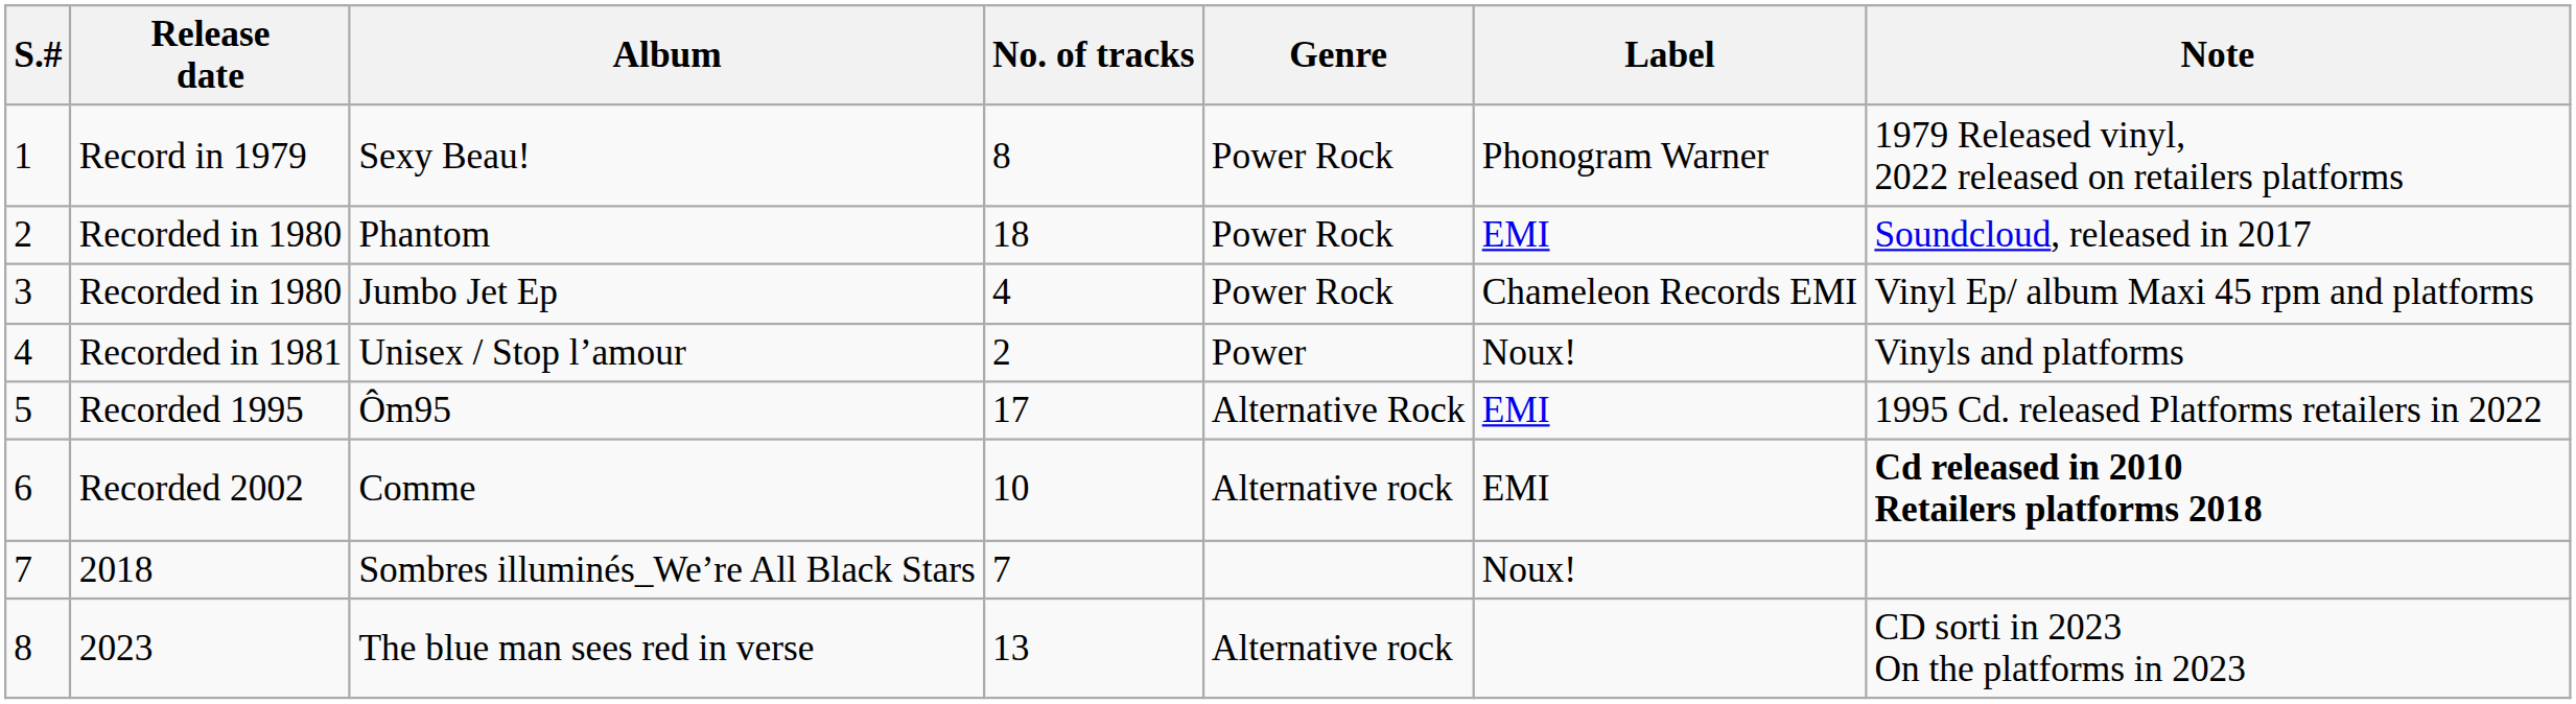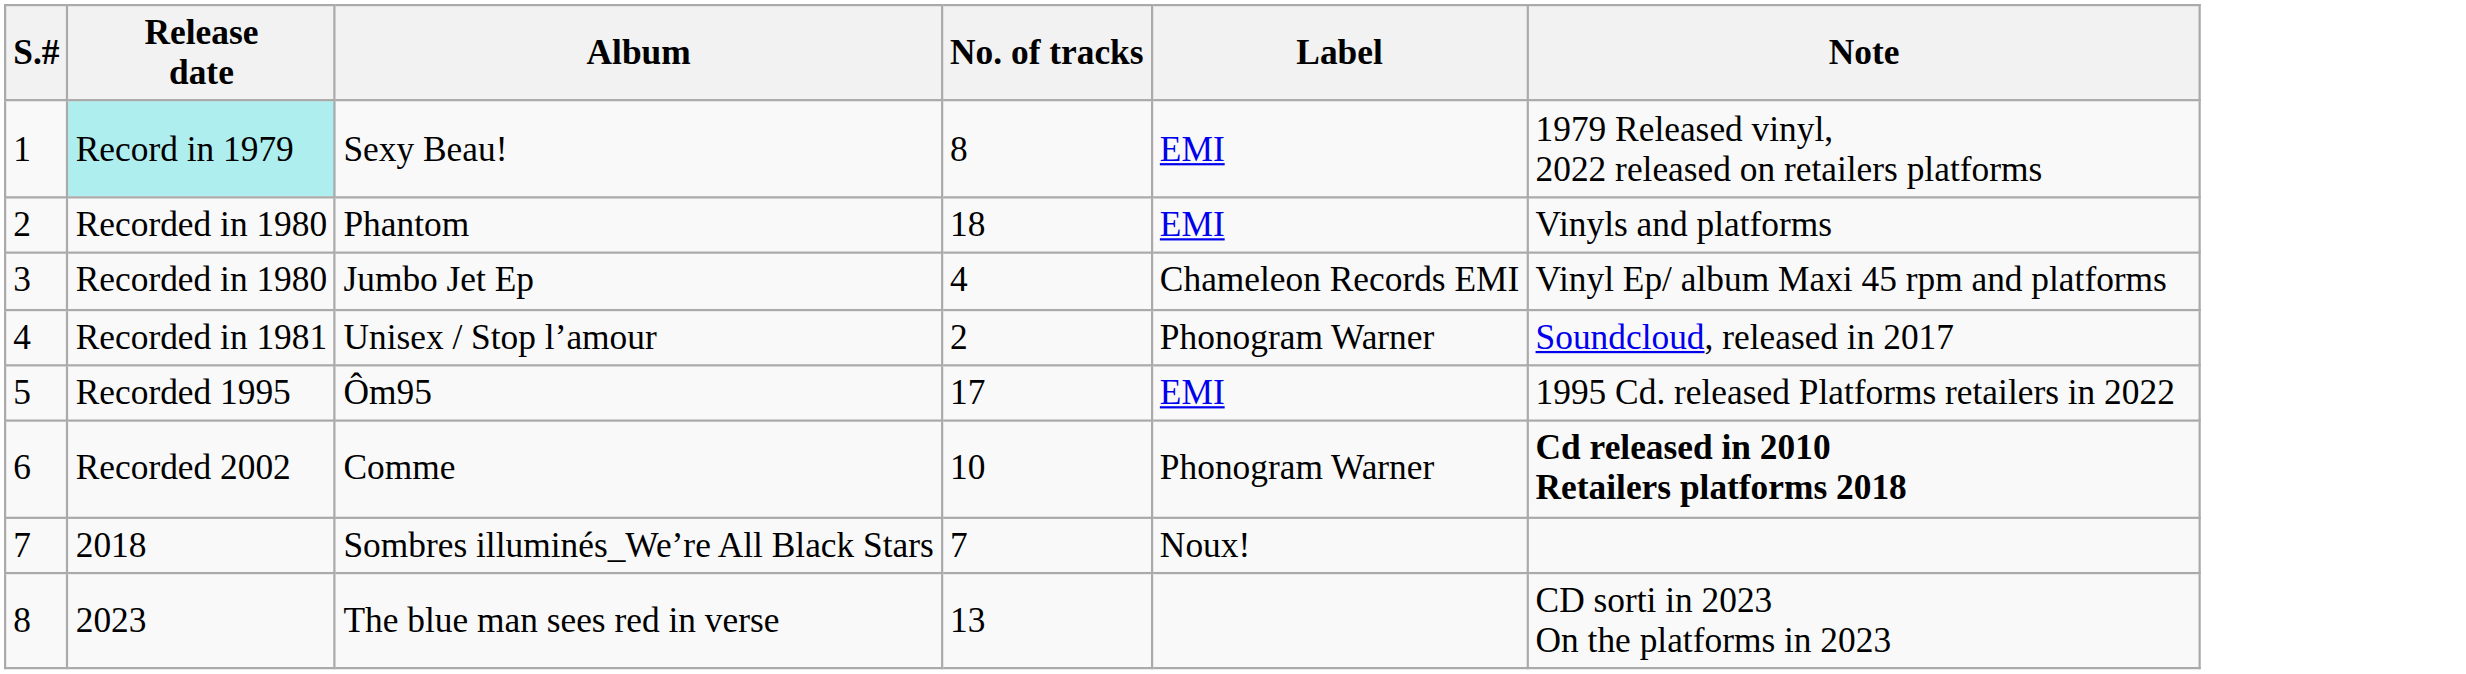- column: Genre | Power Rock | Power Rock | Power Rock | Power | Alternative Rock | Alternative rock | Alternative rock
Sexy Beau! | Release date: no background -> paleturquoise background
Sexy Beau! | Label: Phonogram Warner -> EMI
Phantom | Note: Soundcloud, released in 2017 -> Vinyls and platforms
Unisex / Stop l’amour | Label: Noux! -> Phonogram Warner
Unisex / Stop l’amour | Note: Vinyls and platforms -> Soundcloud, released in 2017
Comme | Label: EMI -> Phonogram Warner
